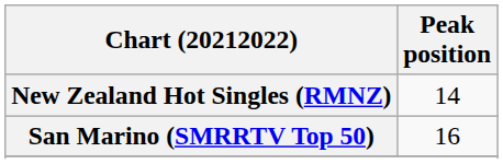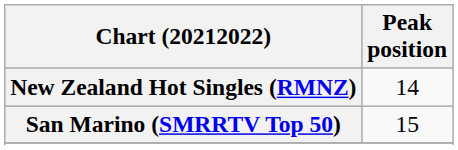San Marino (SMRRTV Top 50) | Peak position: 16 -> 15
